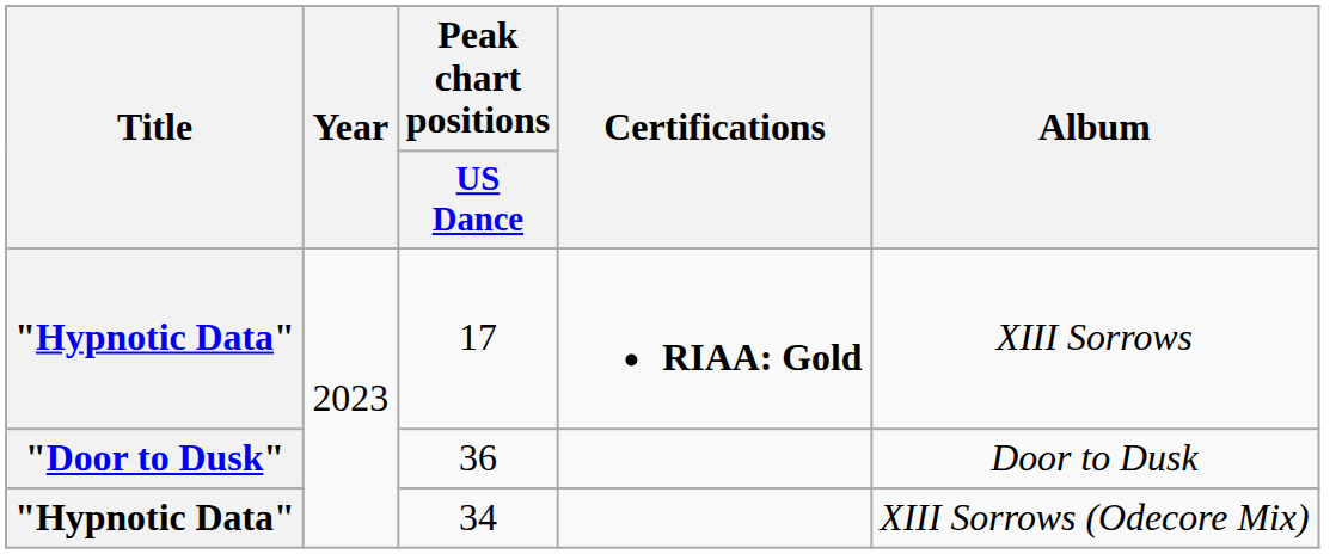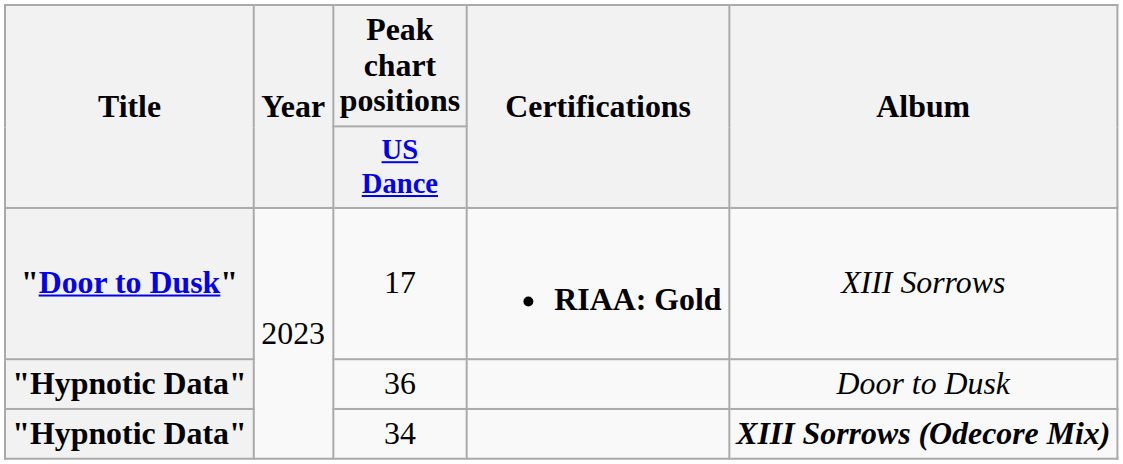17 | Title: "Hypnotic Data" -> "Door to Dusk"
36 | Title: "Door to Dusk" -> "Hypnotic Data"
34 | Album: normal -> bold
